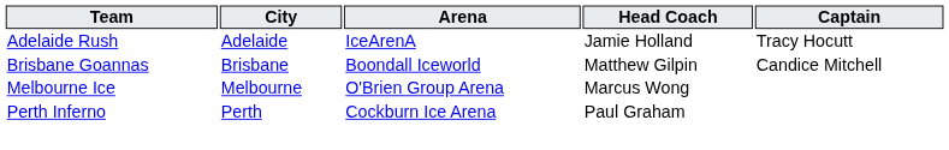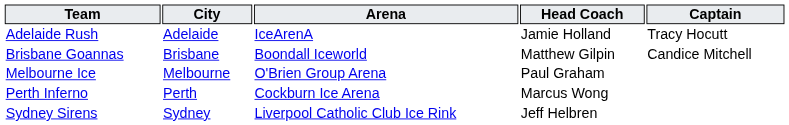Melbourne Ice | Head Coach: Marcus Wong -> Paul Graham
Perth Inferno | Head Coach: Paul Graham -> Marcus Wong
+ row: Sydney Sirens | Sydney | Liverpool Catholic Club Ice Rink | Jeff Helbren
